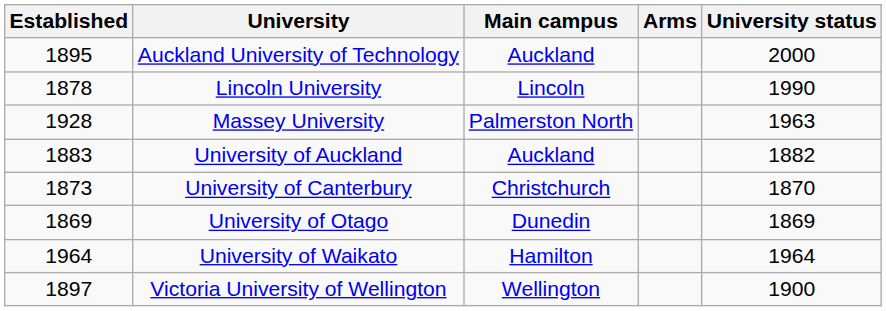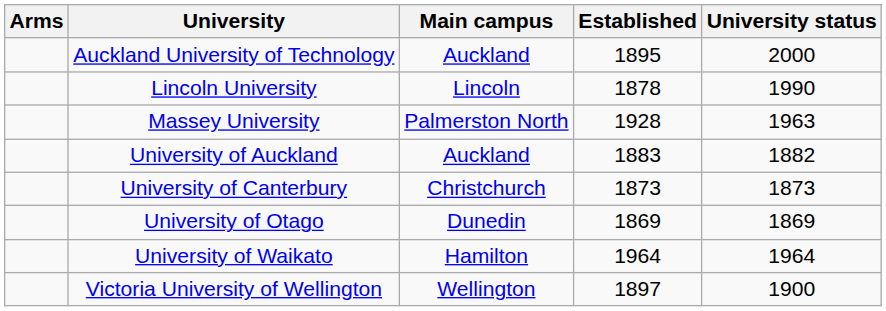columns swapped: Arms <-> Established
University of Canterbury | University status: 1870 -> 1873
